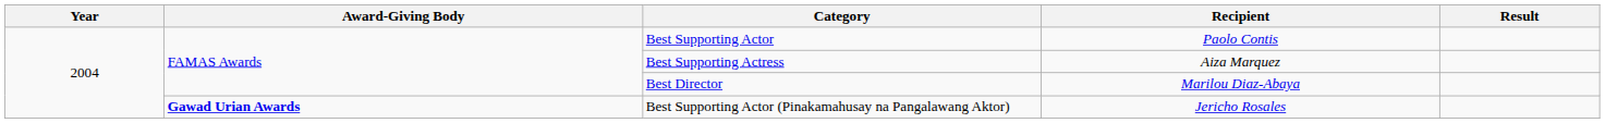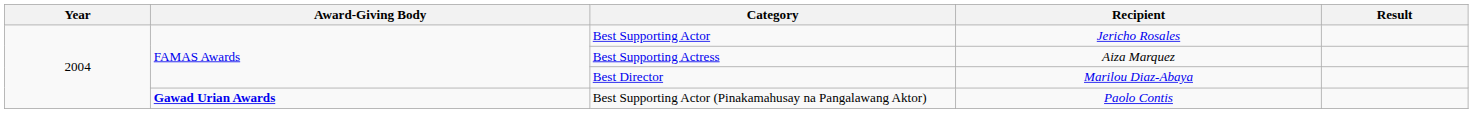Best Supporting Actor | Recipient: Paolo Contis -> Jericho Rosales
Best Supporting Actor (Pinakamahusay na Pangalawang Aktor) | Recipient: Jericho Rosales -> Paolo Contis
